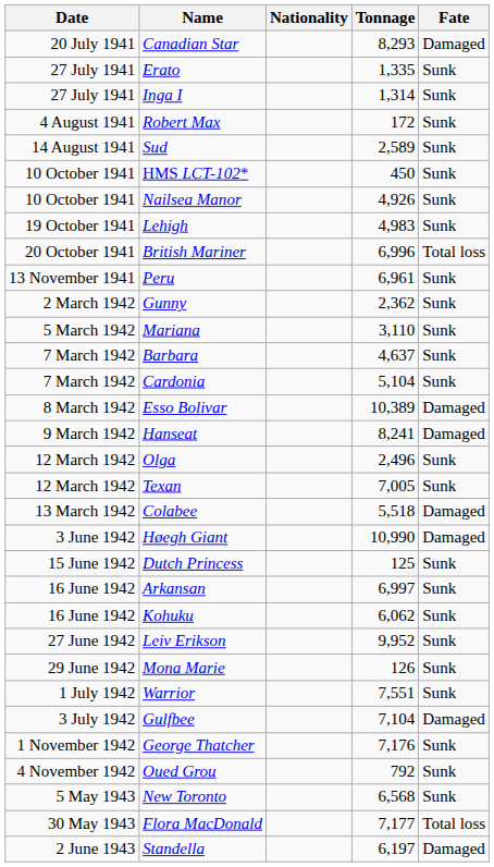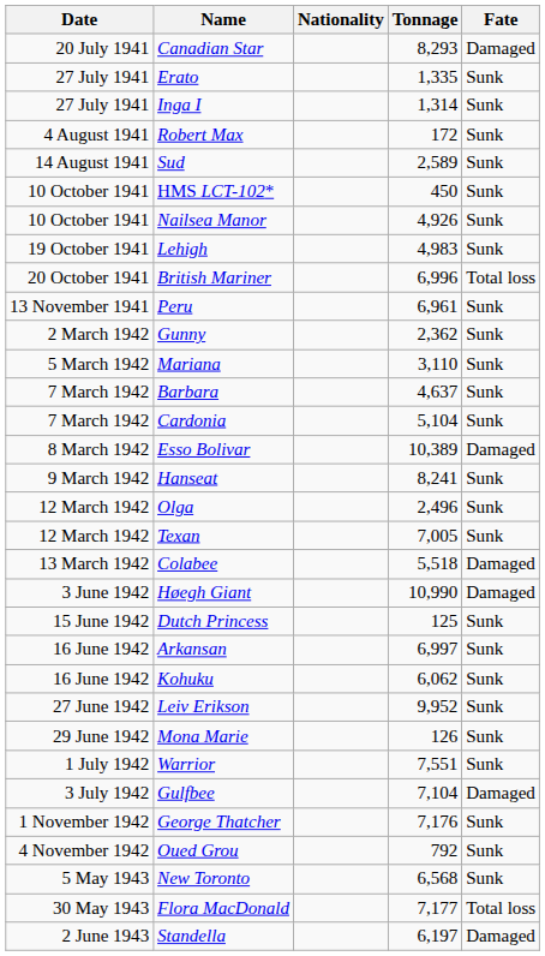Hanseat | Fate: Damaged -> Sunk
